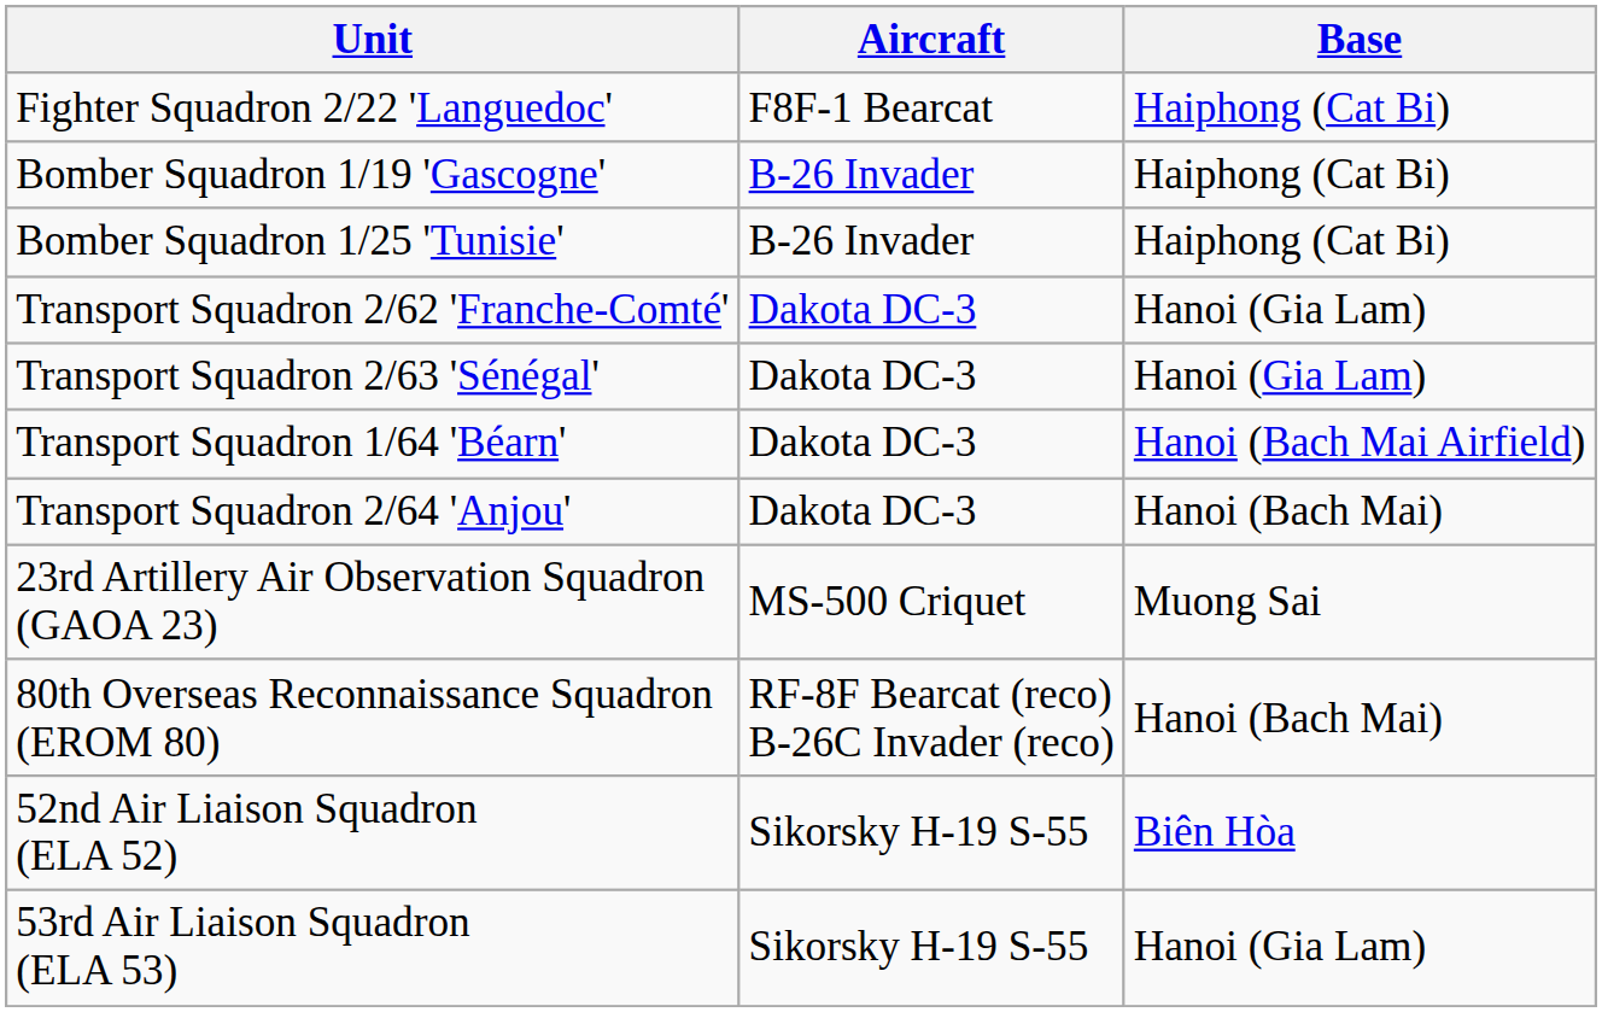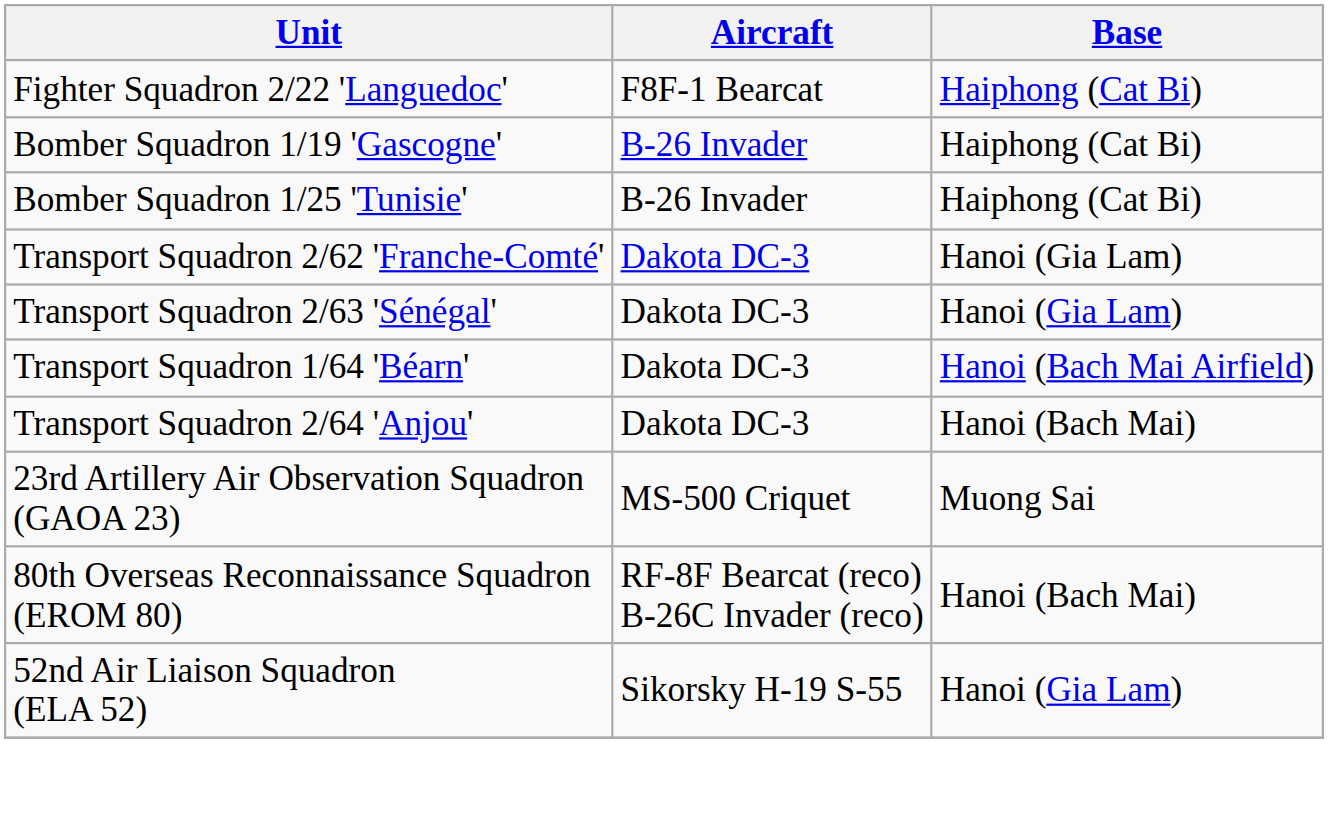52nd Air Liaison Squadron (ELA 52) | Base: Biên Hòa -> Hanoi (Gia Lam)
- row: 53rd Air Liaison Squadron (ELA 53) | Sikorsky H-19 S-55 | Hanoi (Gia Lam)
